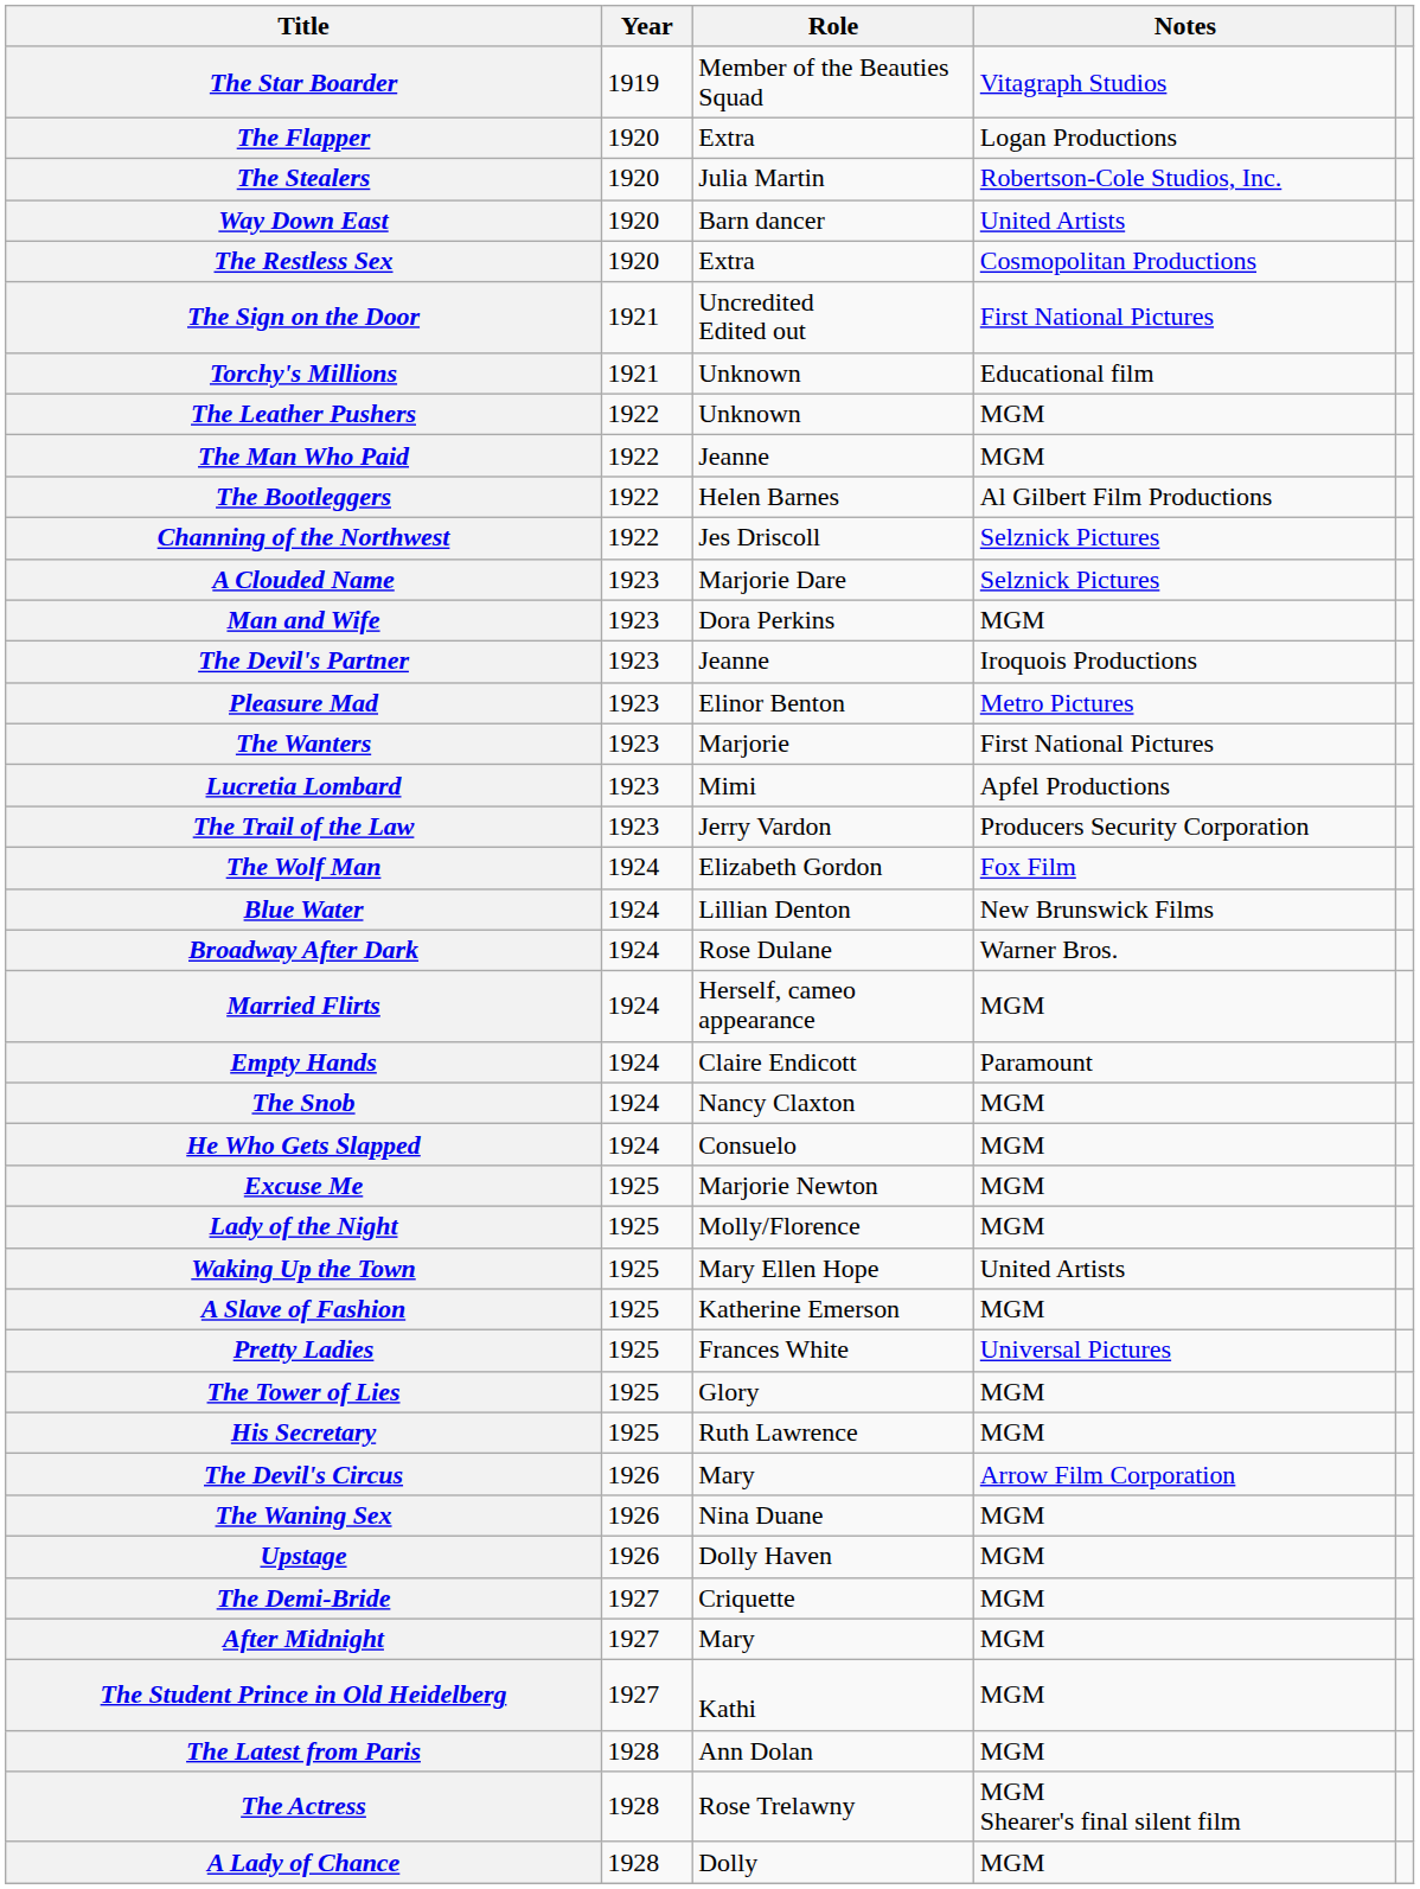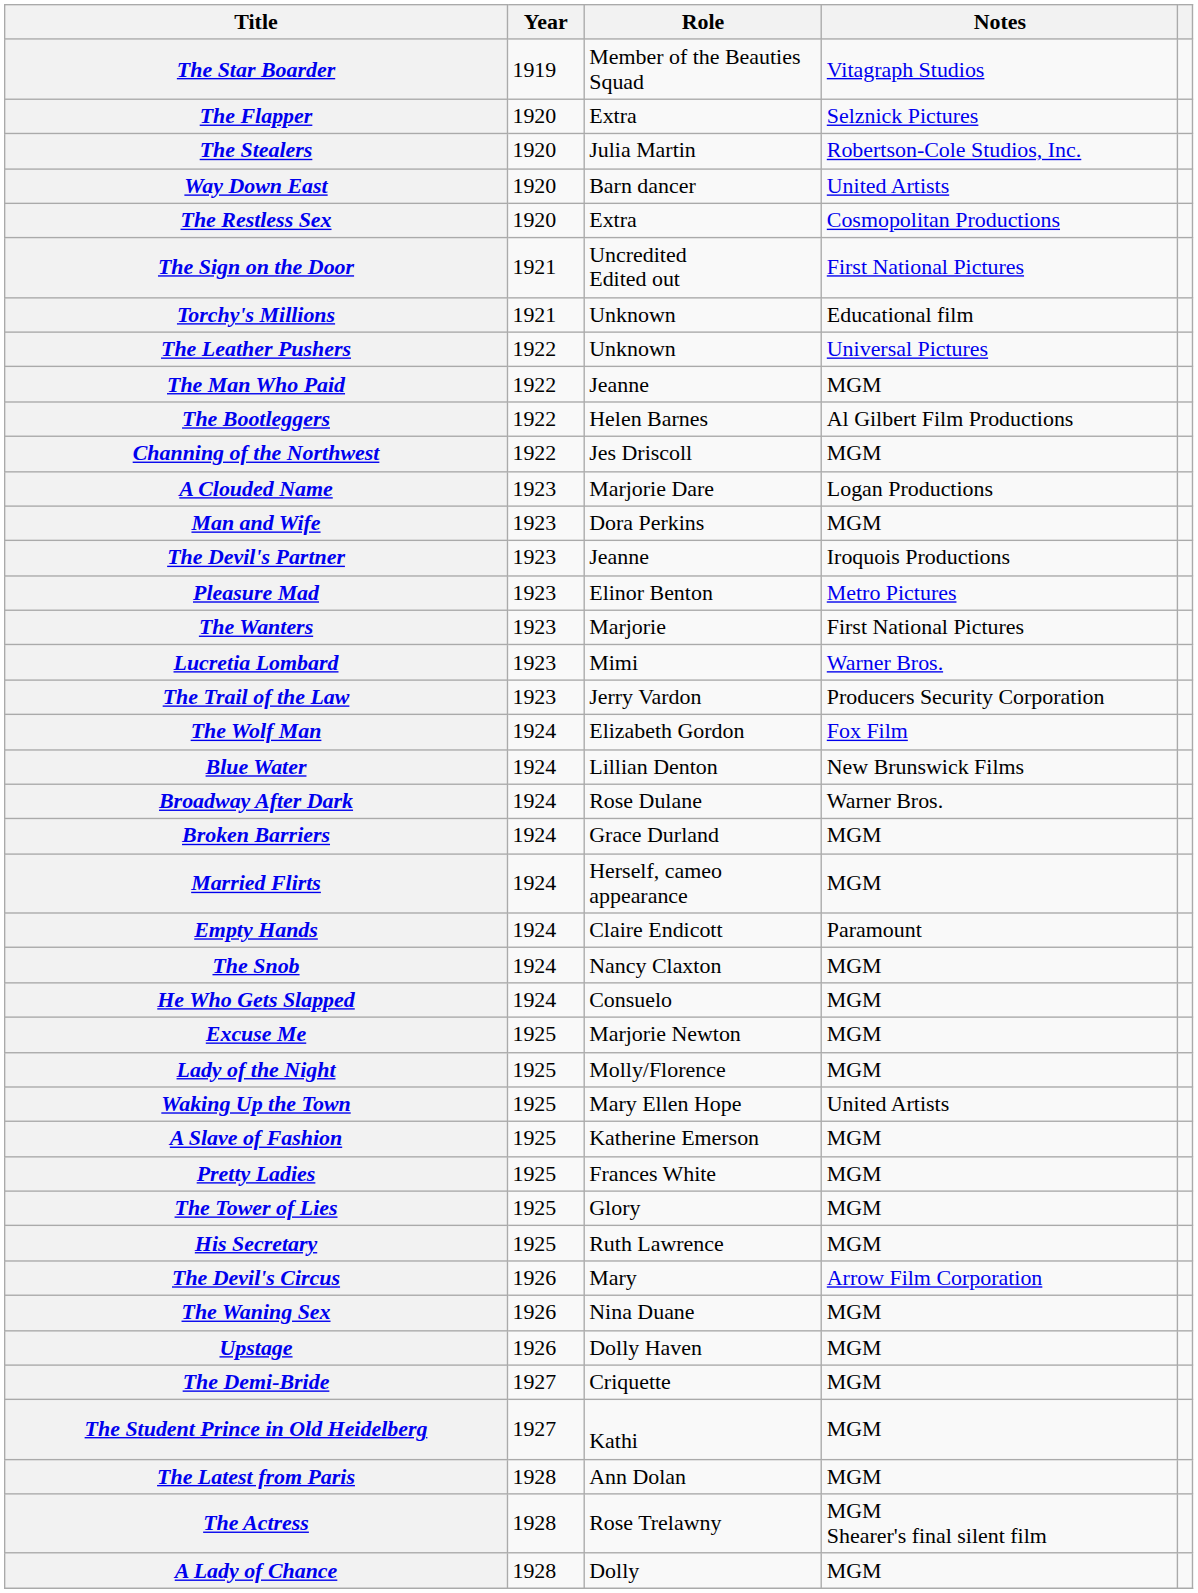The Flapper | Notes: Logan Productions -> Selznick Pictures
The Leather Pushers | Notes: MGM -> Universal Pictures
Channing of the Northwest | Notes: Selznick Pictures -> MGM
A Clouded Name | Notes: Selznick Pictures -> Logan Productions
Lucretia Lombard | Notes: Apfel Productions -> Warner Bros.
+ row: Broken Barriers | 1924 | Grace Durland | MGM
Pretty Ladies | Notes: Universal Pictures -> MGM
- row: After Midnight | 1927 | Mary | MGM
